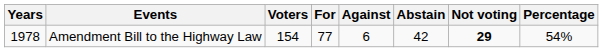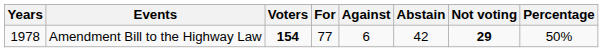Amendment Bill to the Highway Law | Voters: normal -> bold
Amendment Bill to the Highway Law | Percentage: 54% -> 50%
